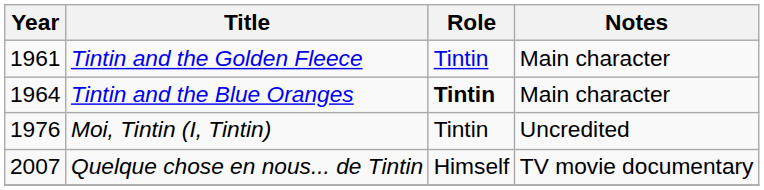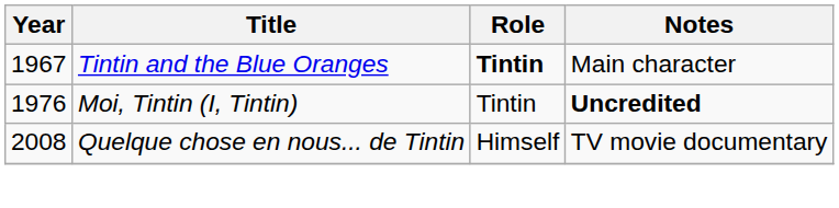- row: 1961 | Tintin and the Golden Fleece | Tintin | Main character
Tintin and the Blue Oranges | Year: 1964 -> 1967
Moi, Tintin (I, Tintin) | Notes: normal -> bold
Quelque chose en nous... de Tintin | Year: 2007 -> 2008
